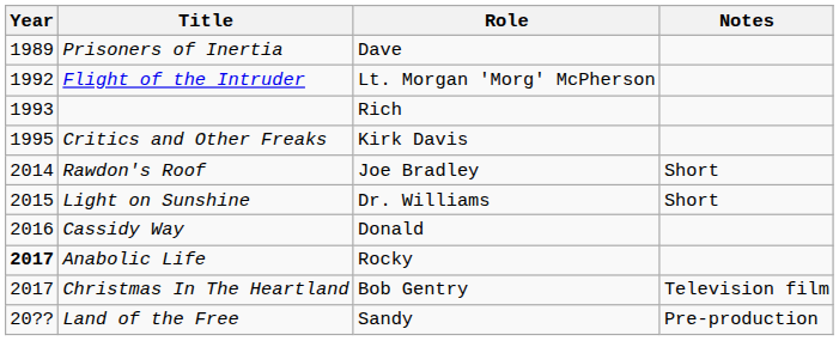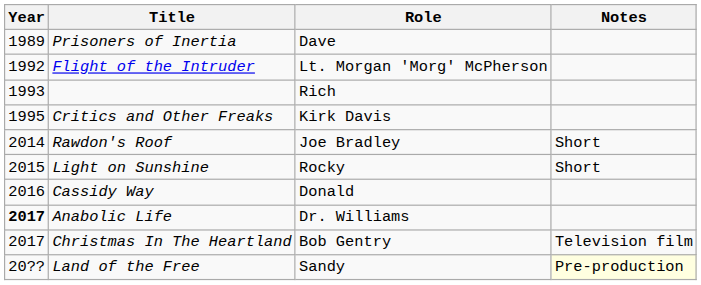Light on Sunshine | Role: Dr. Williams -> Rocky
Anabolic Life | Role: Rocky -> Dr. Williams
Land of the Free | Notes: no background -> lightyellow background
